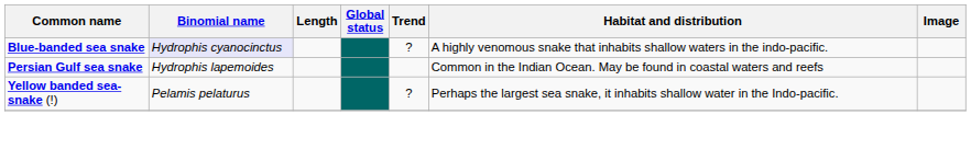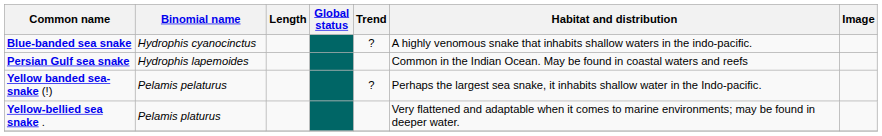Blue-banded sea snake | Binomial name: lavender background -> no background
+ row: Yellow-bellied sea snake . | Pelamis platurus | Very flattened and adaptable when it comes to marine environments; may be found in deeper water.
